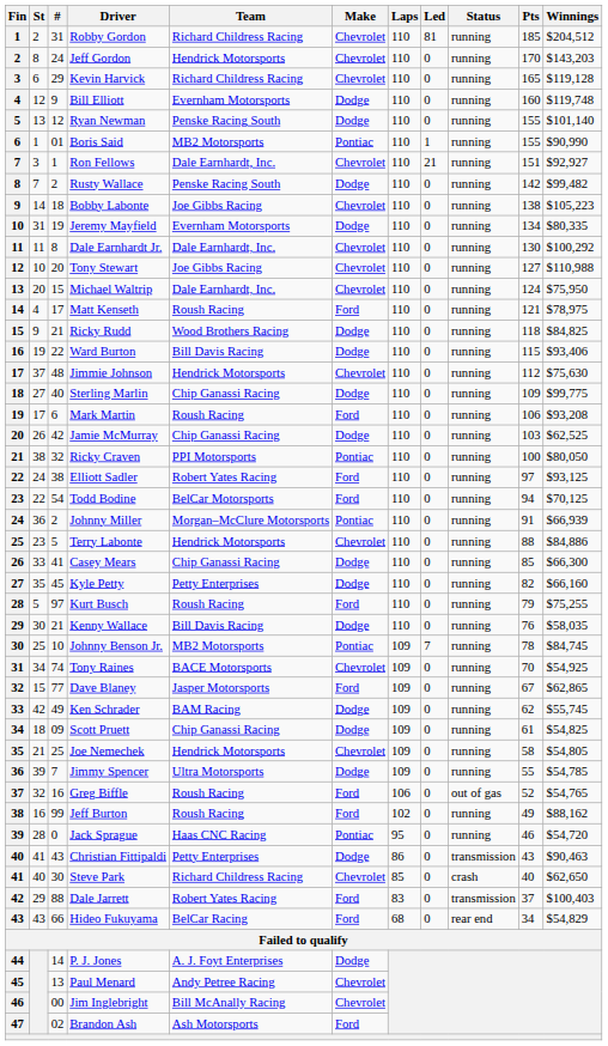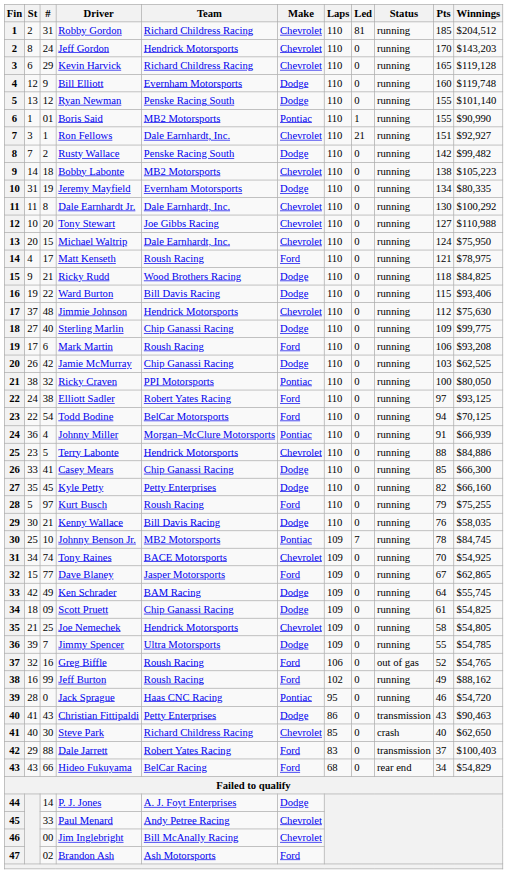Bobby Labonte | Team: Joe Gibbs Racing -> MB2 Motorsports
Johnny Miller | #: 2 -> 4
Ken Schrader | Pts: 62 -> 64
Paul Menard | #: 13 -> 33
